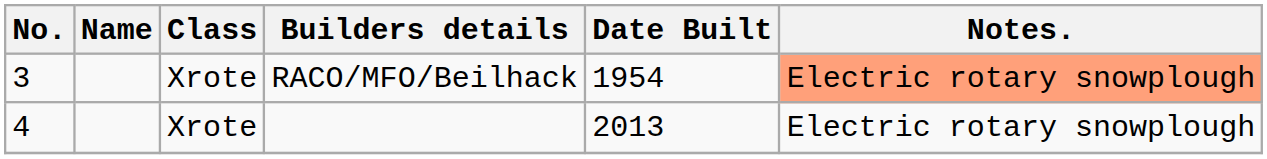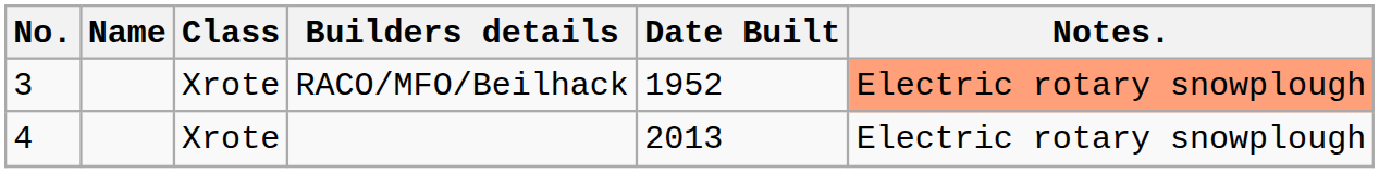RACO/MFO/Beilhack | Date Built: 1954 -> 1952
